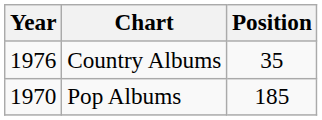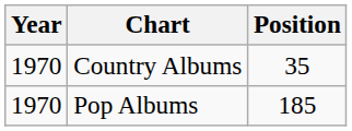Country Albums | Year: 1976 -> 1970
